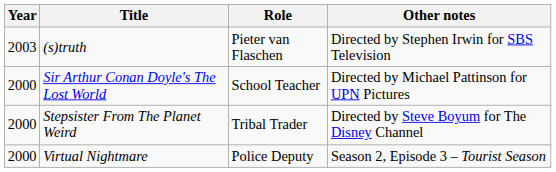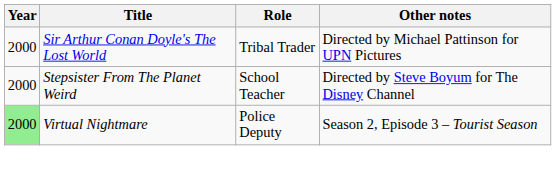- row: 2003 | (s)truth | Pieter van Flaschen | Directed by Stephen Irwin for SBS Television
Sir Arthur Conan Doyle's The Lost World | Role: School Teacher -> Tribal Trader
Stepsister From The Planet Weird | Role: Tribal Trader -> School Teacher
Virtual Nightmare | Year: no background -> lightgreen background
